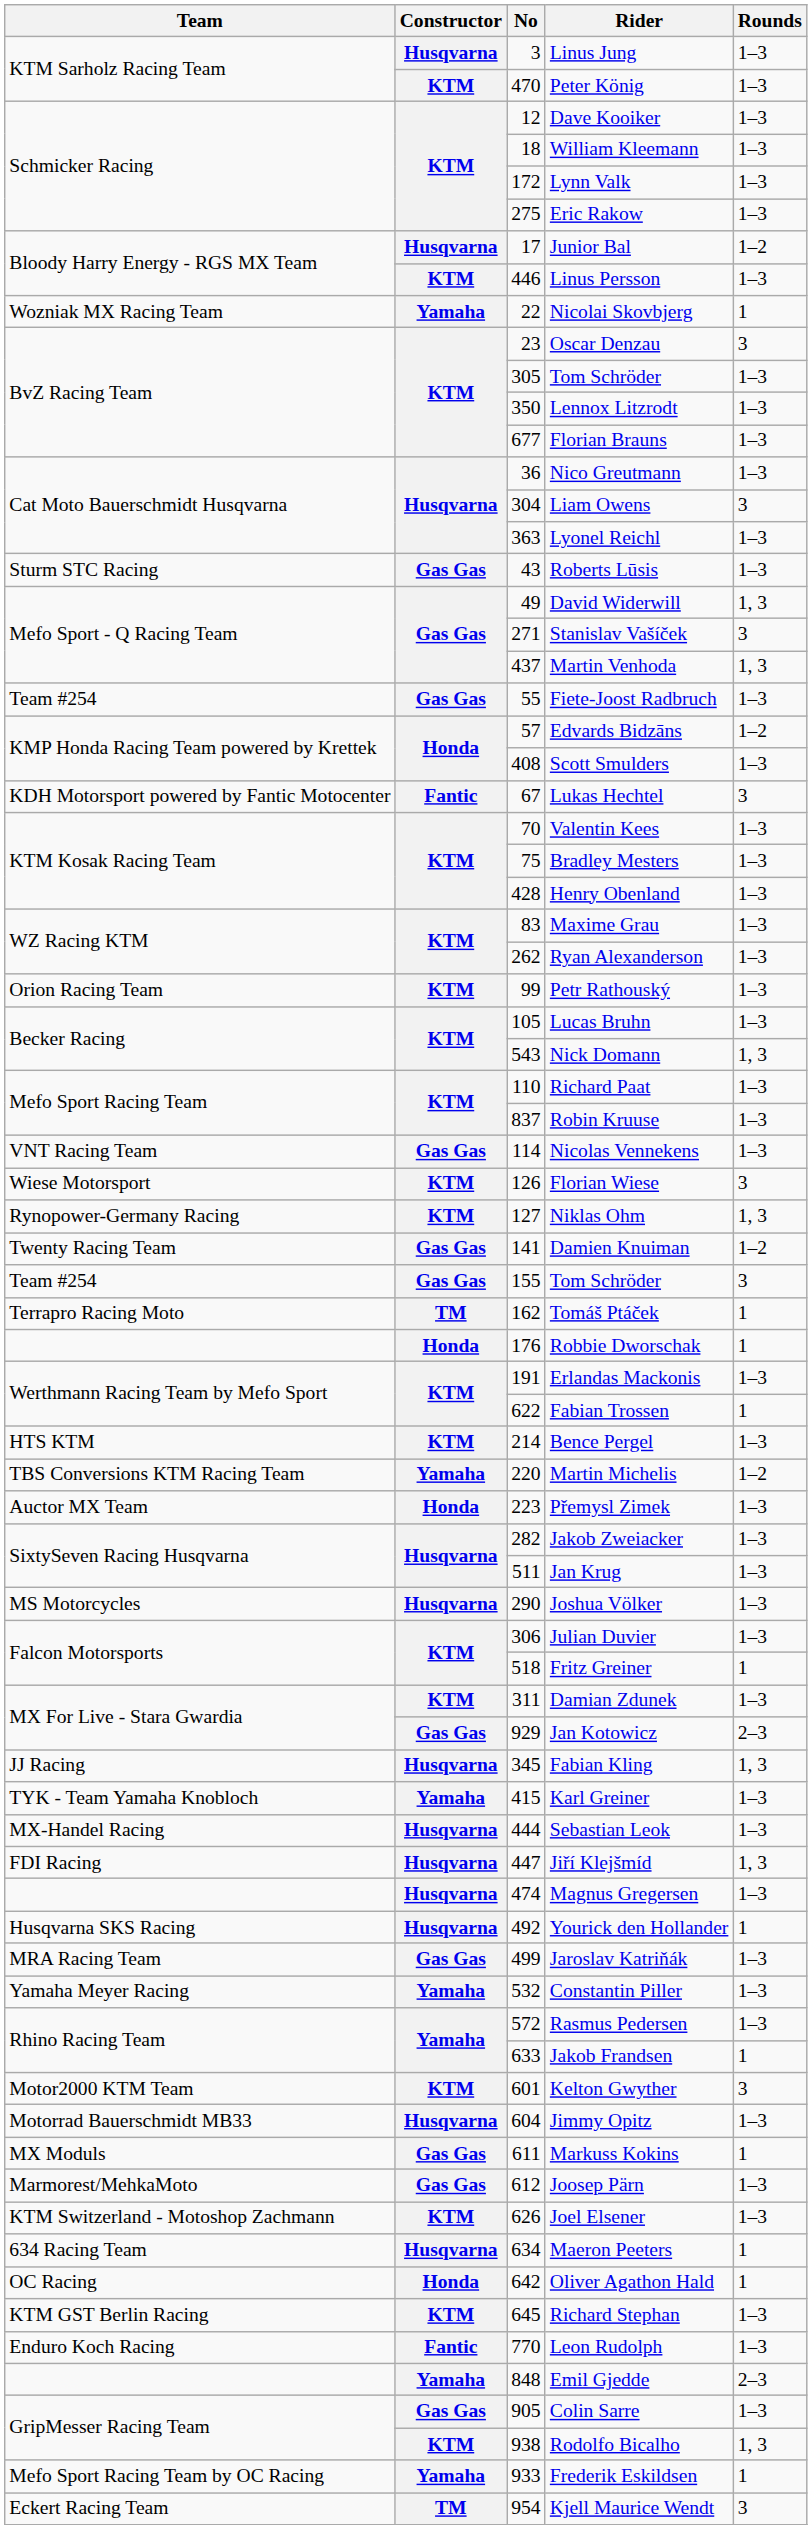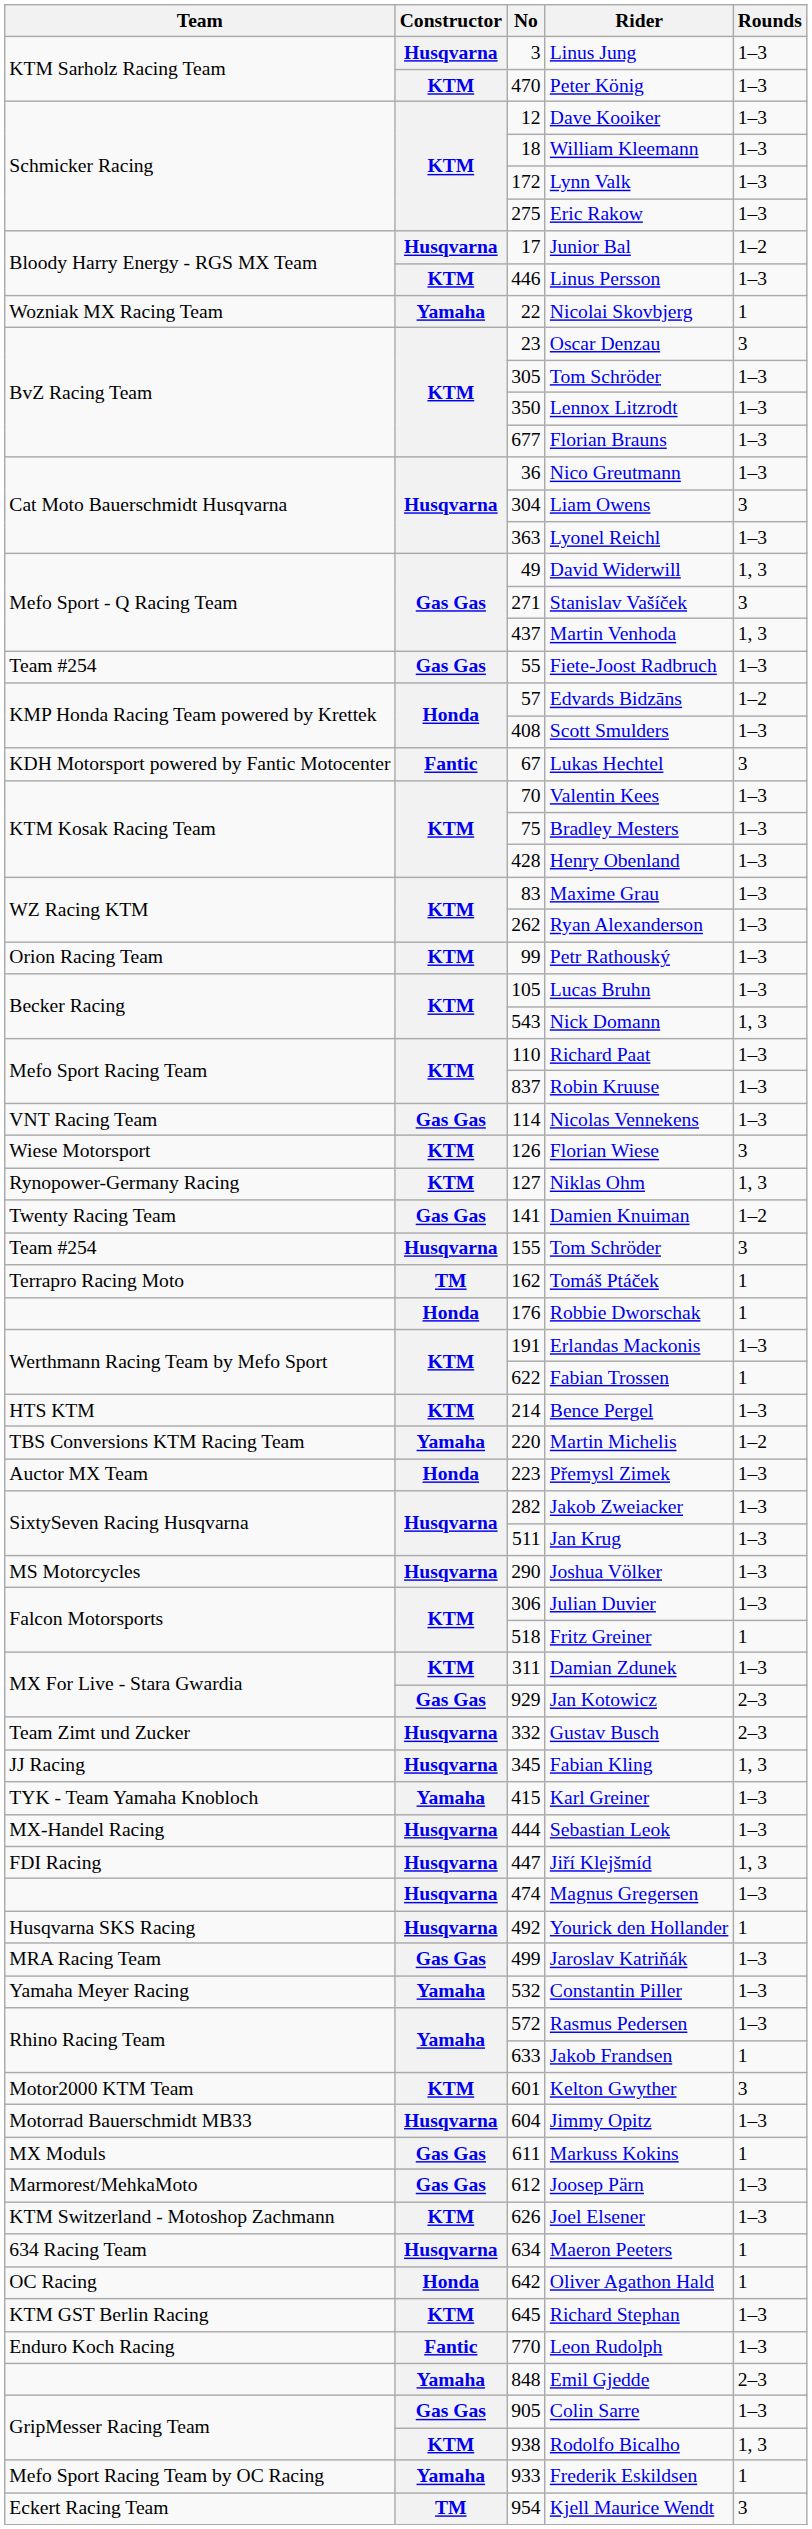- row: Sturm STC Racing | Gas Gas | 43 | Roberts Lūsis | 1–3
155 / Tom Schröder | Constructor: Gas Gas -> Husqvarna
+ row: Team Zimt und Zucker | Husqvarna | 332 | Gustav Busch | 2–3
